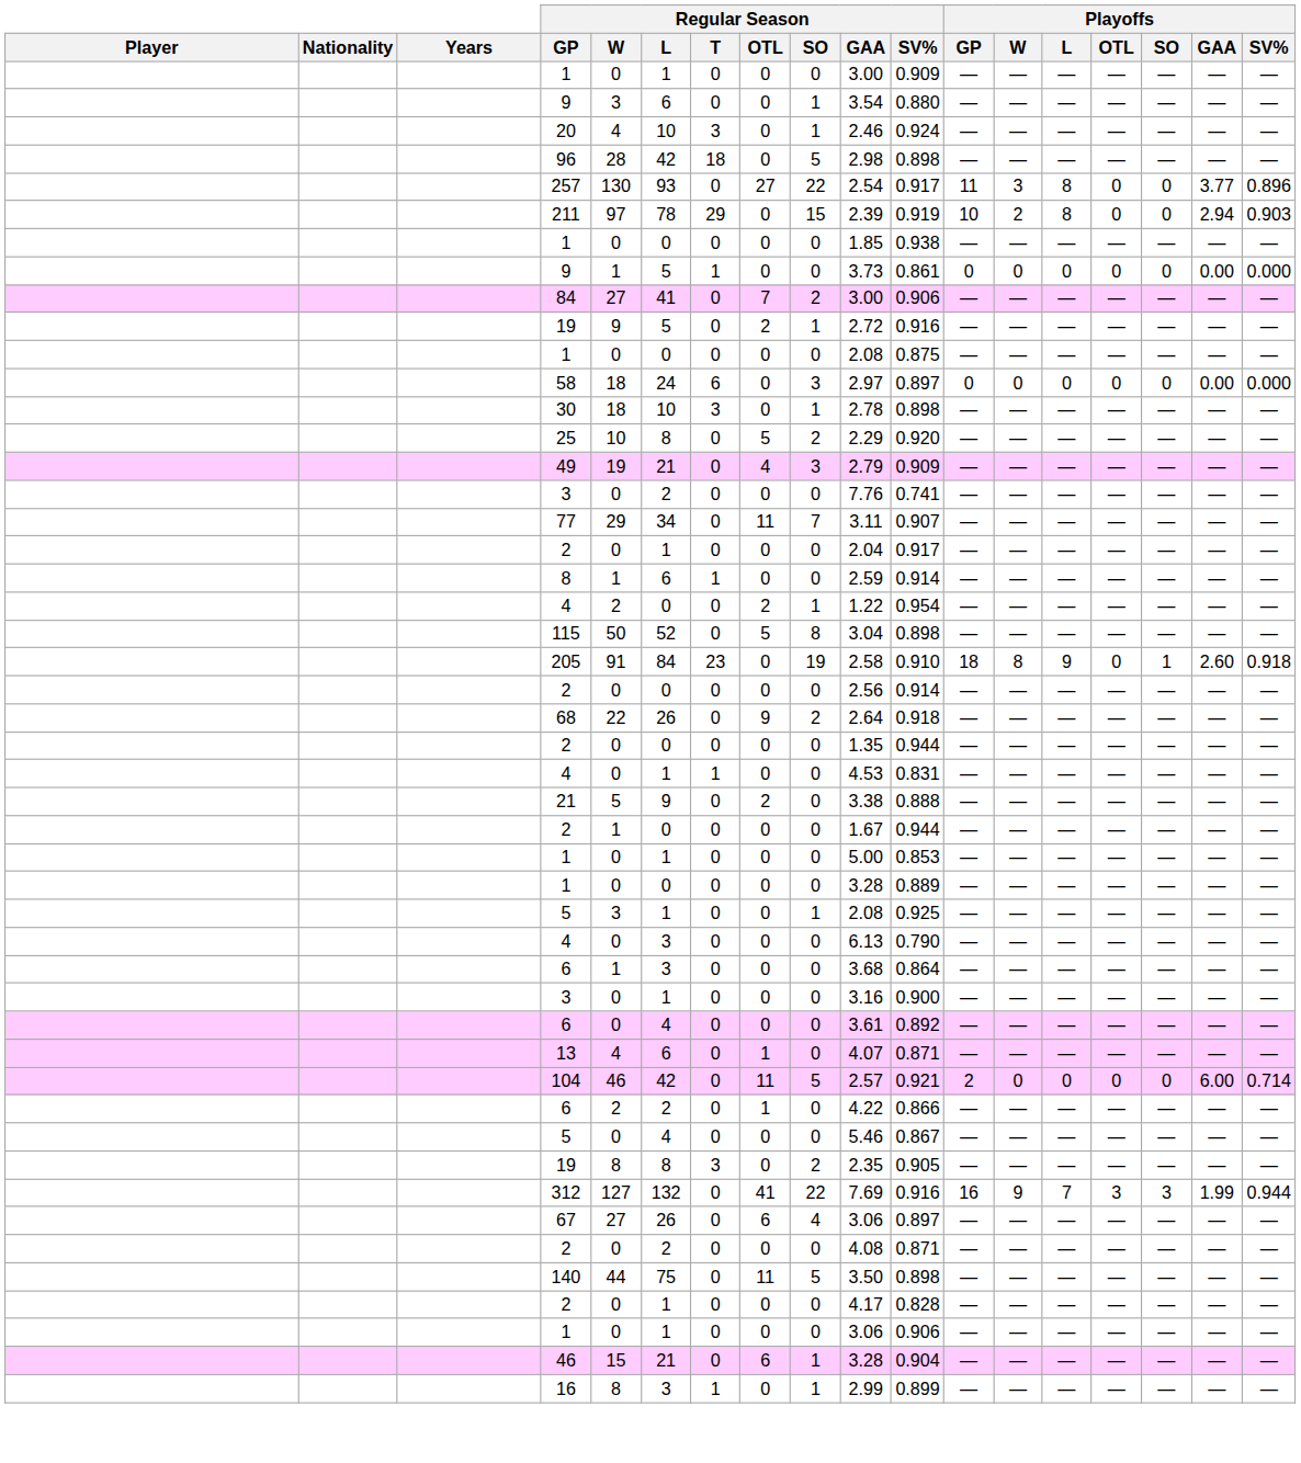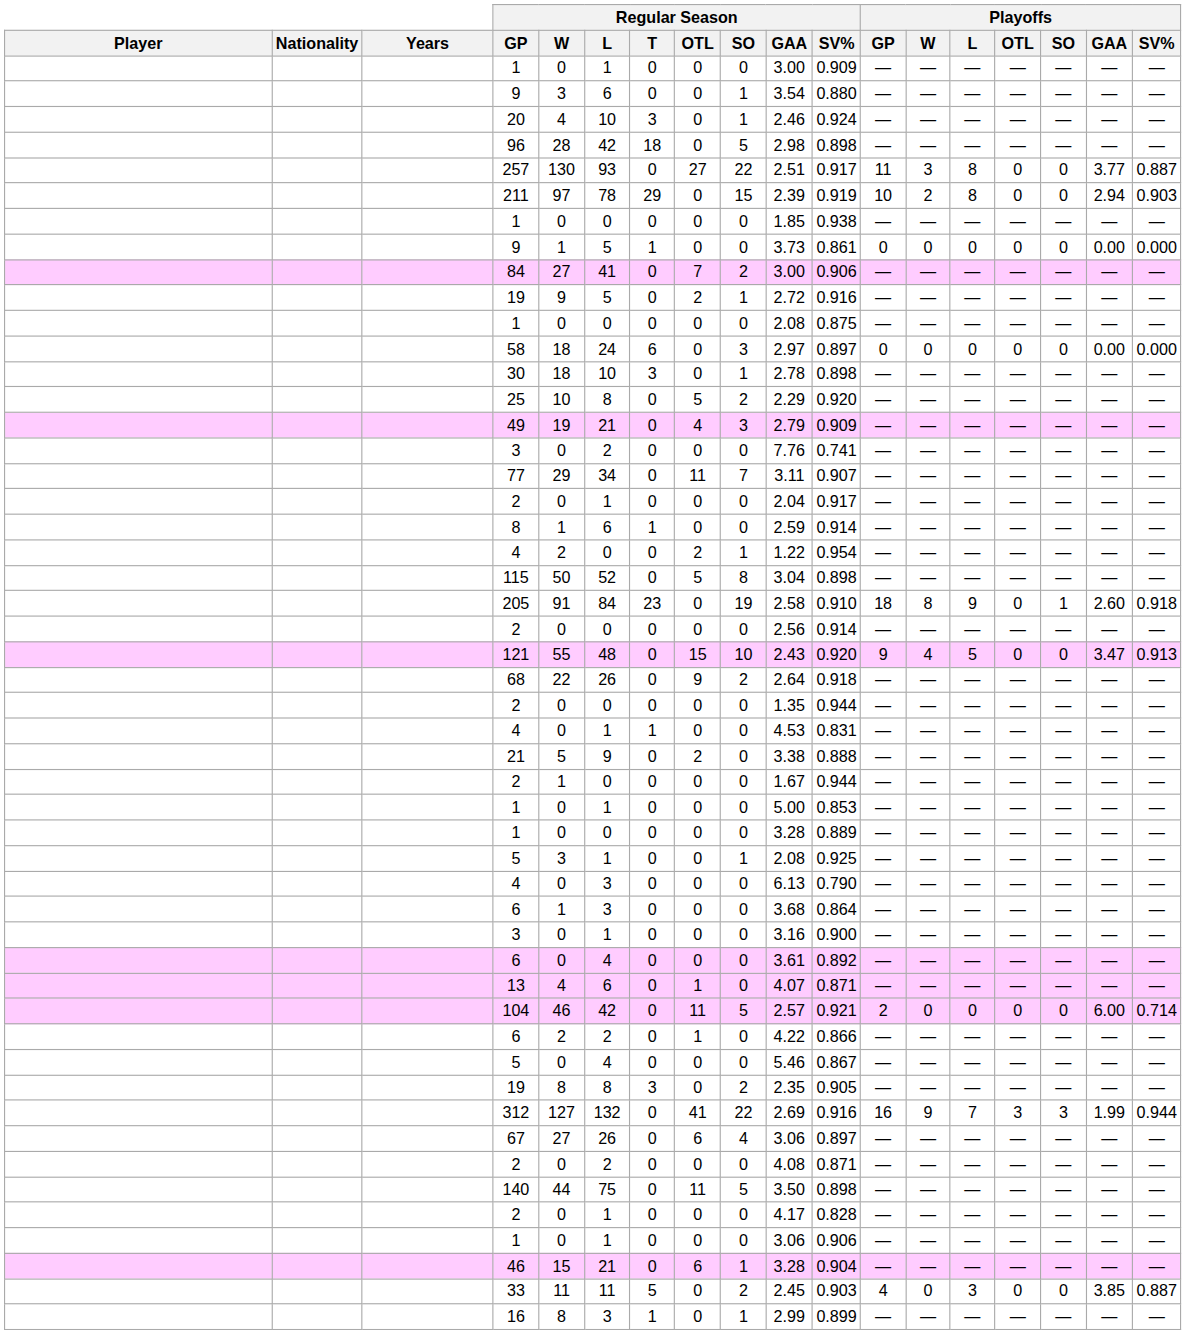257 | Regular Season / GAA: 2.54 -> 2.51
257 | Playoffs / SV%: 0.896 -> 0.887
+ row: 121 | 55 | 48 | 0 | 15 | 10 | 2.43 | 0.920 | 9 | 4 | 5 | 0 | 0 | 3.47 | 0.913
312 | Regular Season / GAA: 7.69 -> 2.69
+ row: 33 | 11 | 11 | 5 | 0 | 2 | 2.45 | 0.903 | 4 | 0 | 3 | 0 | 0 | 3.85 | 0.887
